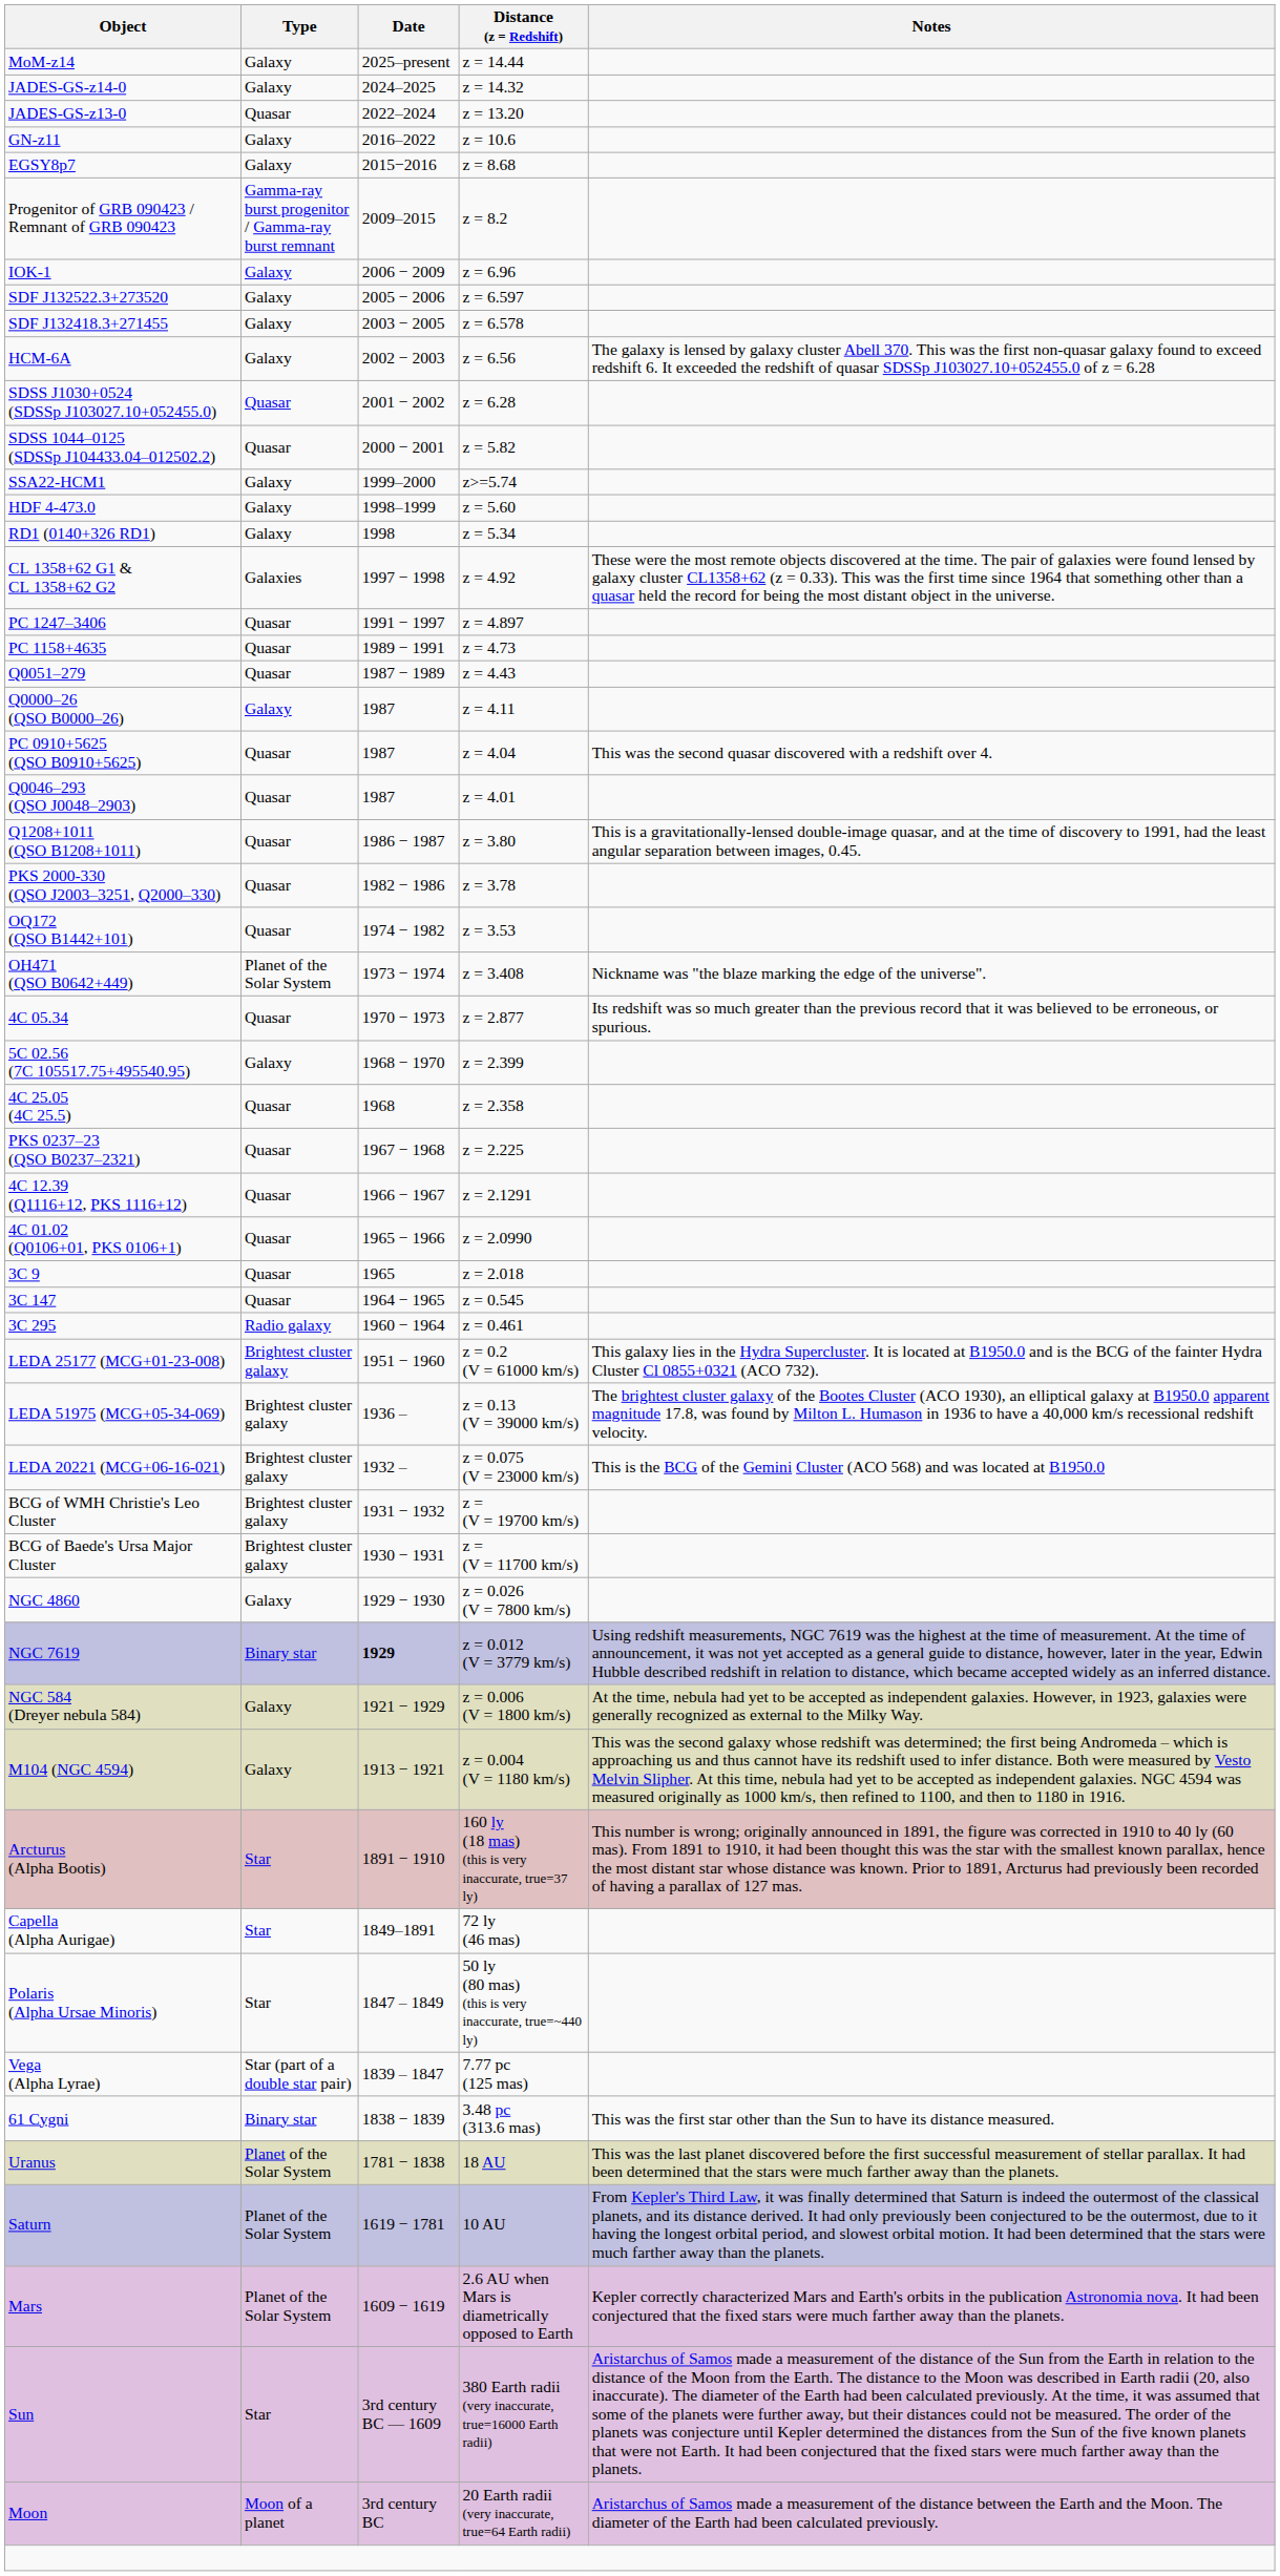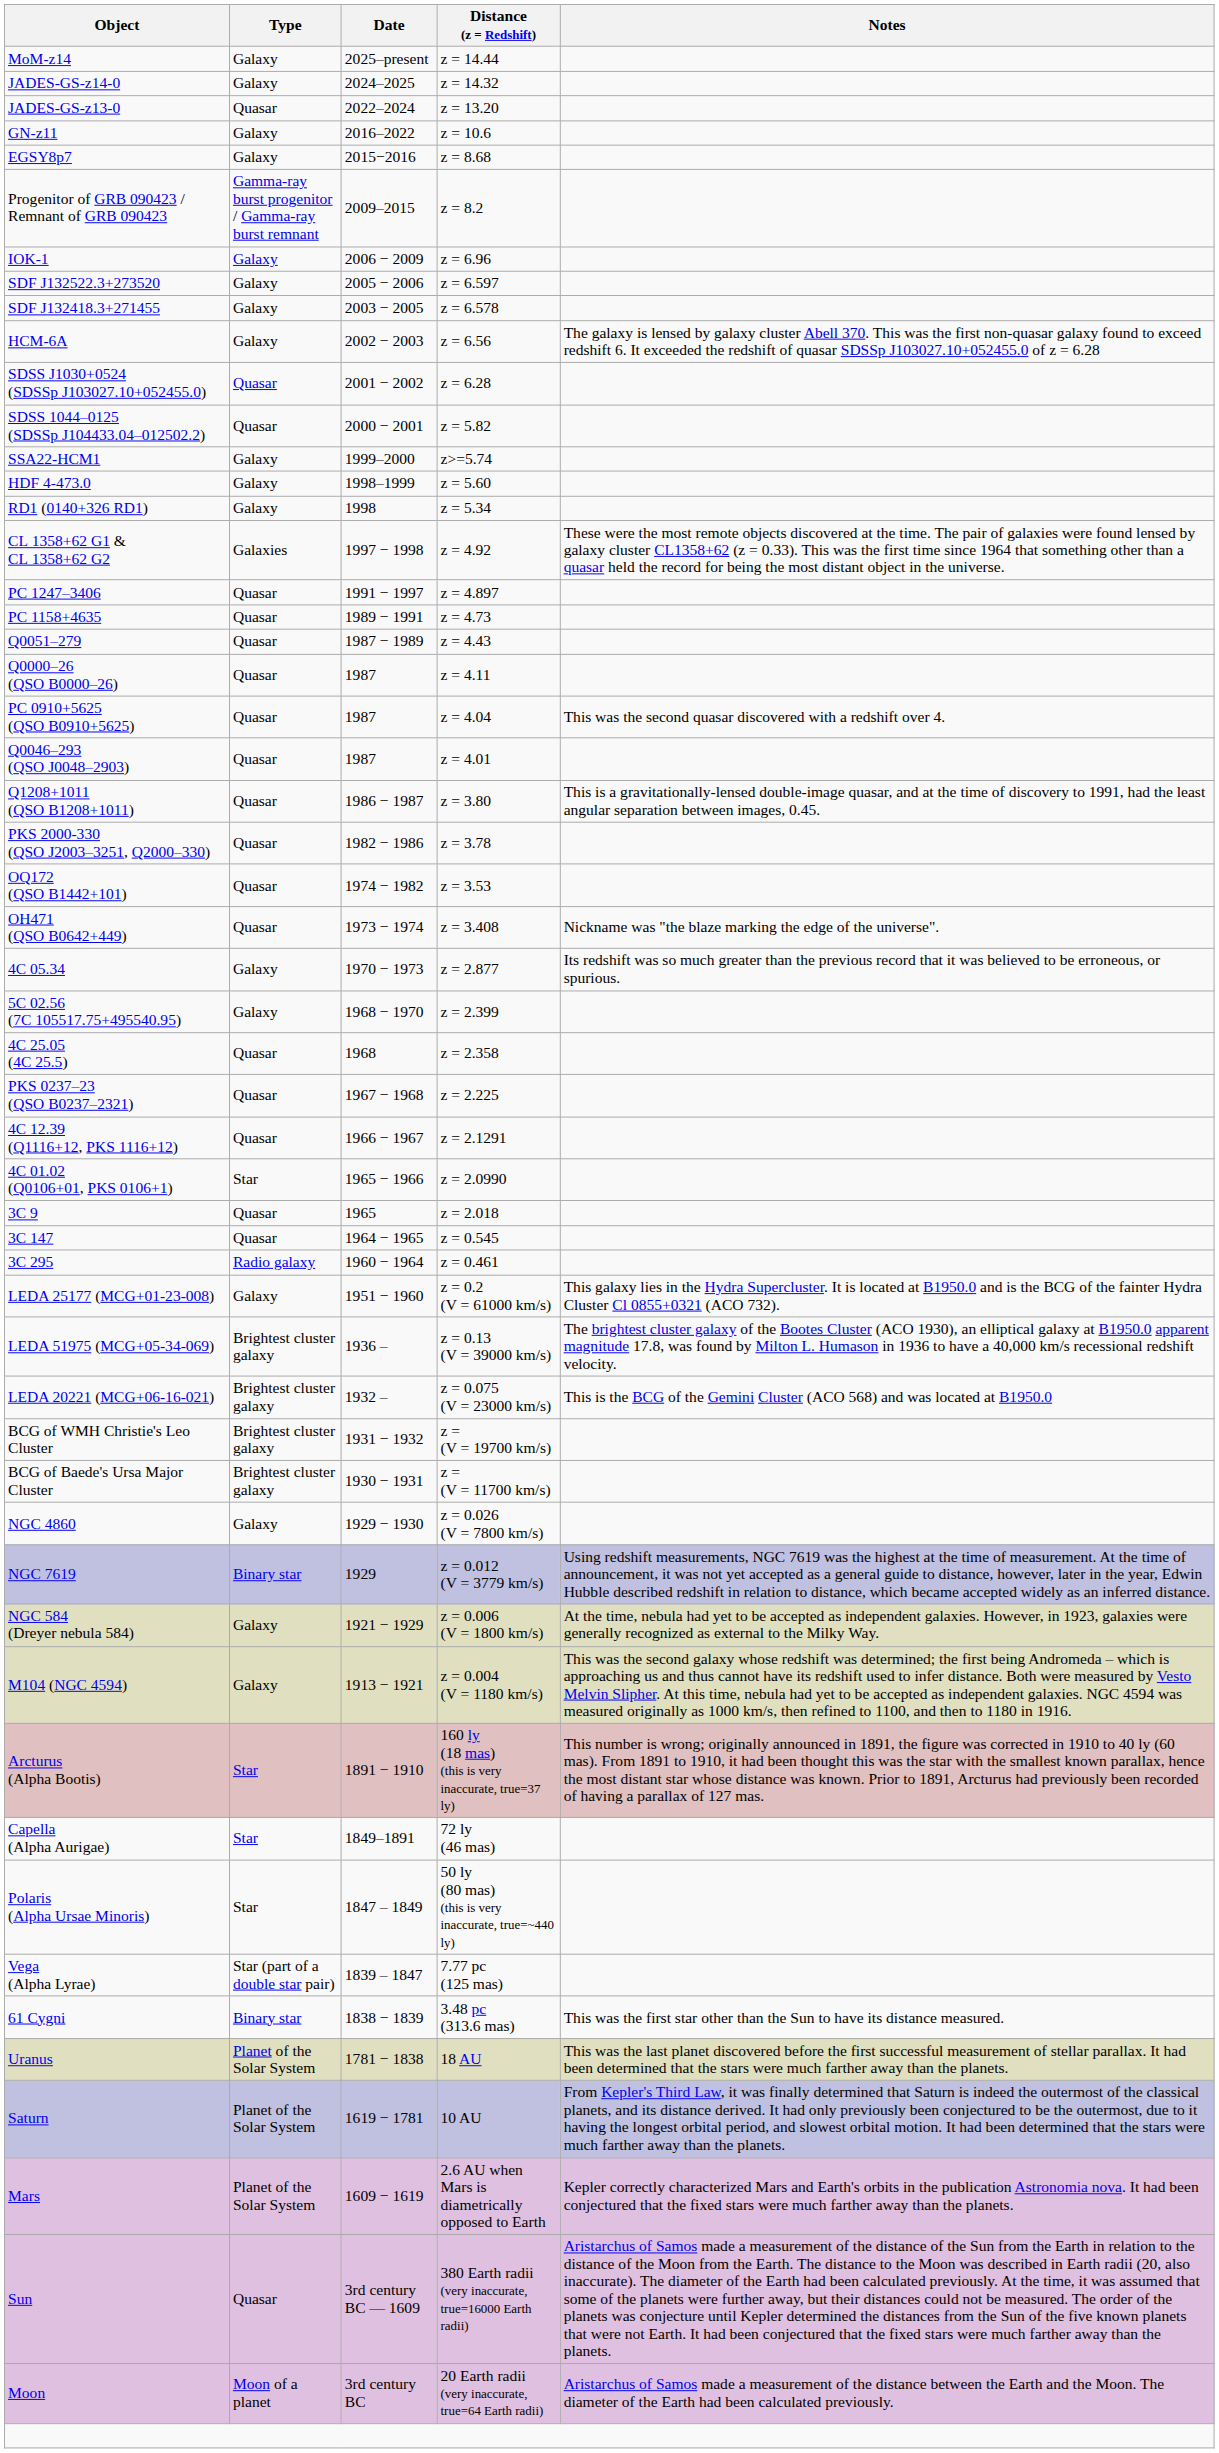Q0000–26 (QSO B0000–26) | Type: Galaxy -> Quasar
OH471 (QSO B0642+449) | Type: Planet of the Solar System -> Quasar
4C 05.34 | Type: Quasar -> Galaxy
4C 01.02 (Q0106+01, PKS 0106+1) | Type: Quasar -> Star
LEDA 25177 (MCG+01-23-008) | Type: Brightest cluster galaxy -> Galaxy
NGC 7619 | Date: bold -> normal
Sun | Type: Star -> Quasar
